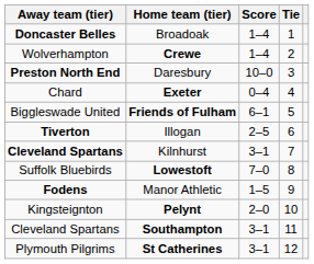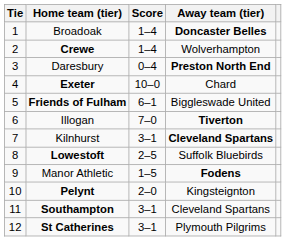columns swapped: Tie <-> Away team (tier)
Daresbury | Score: 10–0 -> 0–4
Exeter | Score: 0–4 -> 10–0
Illogan | Score: 2–5 -> 7–0
Lowestoft | Score: 7–0 -> 2–5
